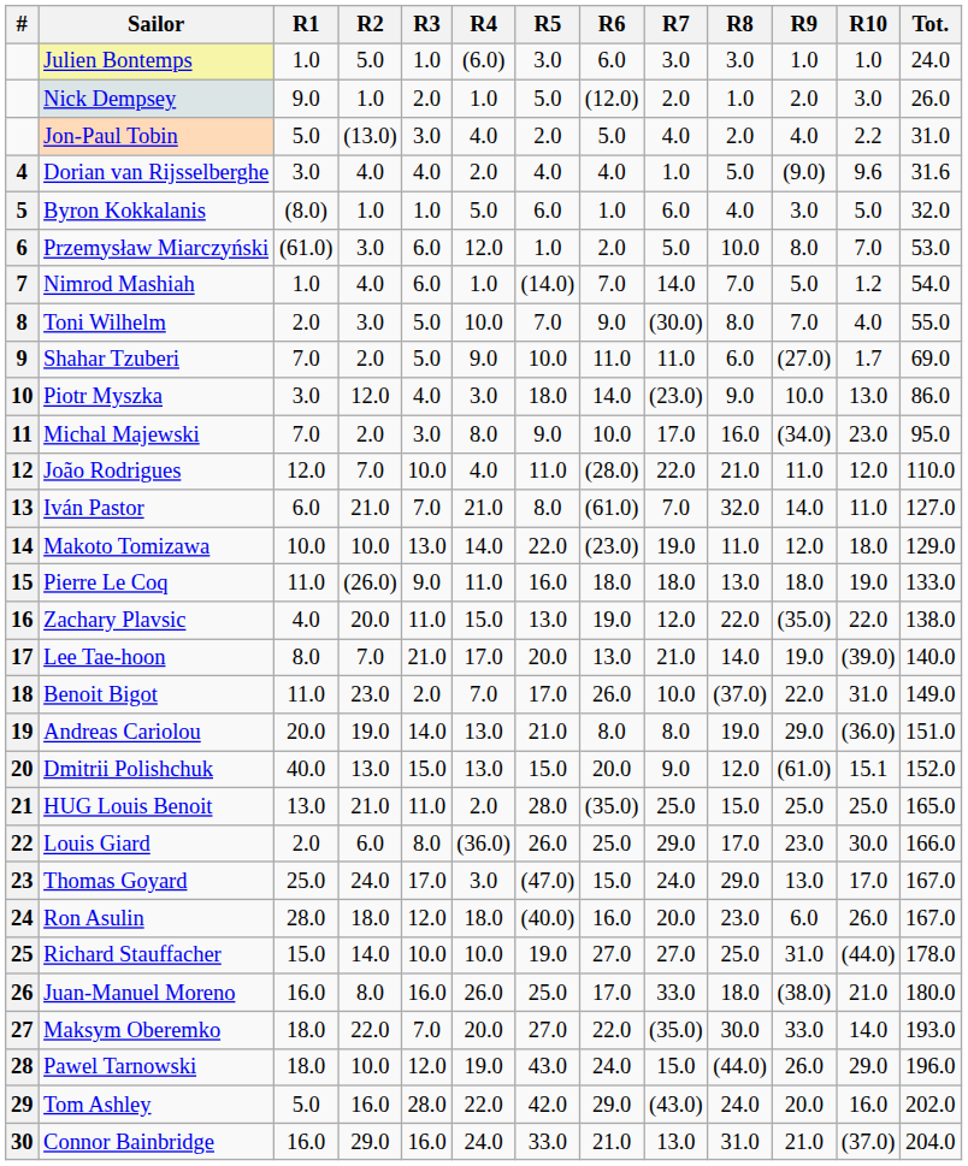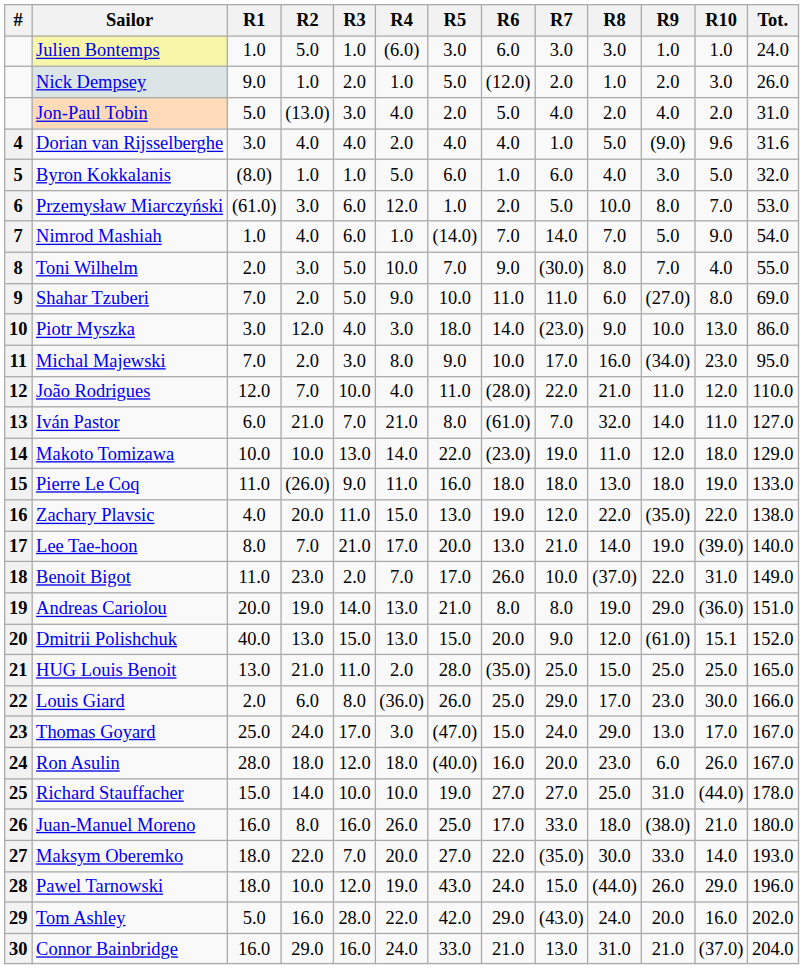Jon-Paul Tobin | R10: 2.2 -> 2.0
Nimrod Mashiah | R10: 1.2 -> 9.0
Shahar Tzuberi | R10: 1.7 -> 8.0
